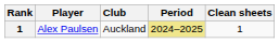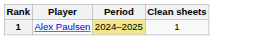- column: Club | Auckland
